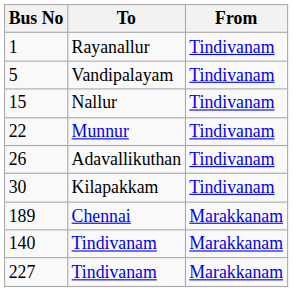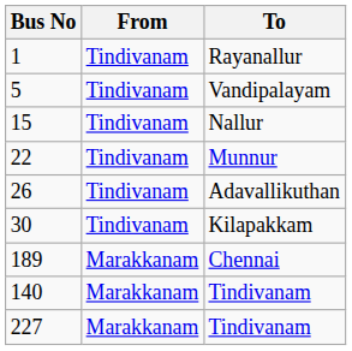columns swapped: From <-> To
